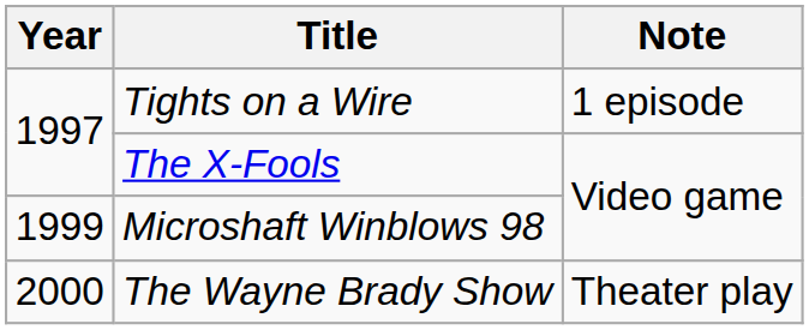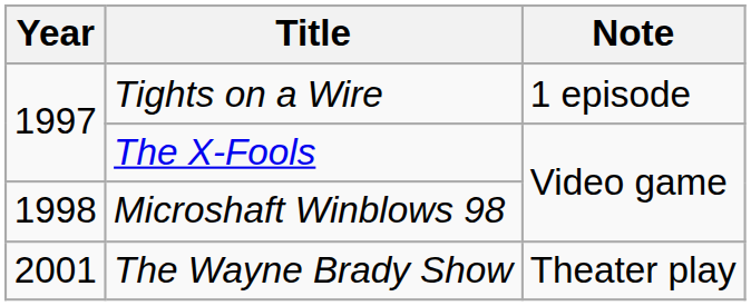Microshaft Winblows 98 | Year: 1999 -> 1998
The Wayne Brady Show | Year: 2000 -> 2001
